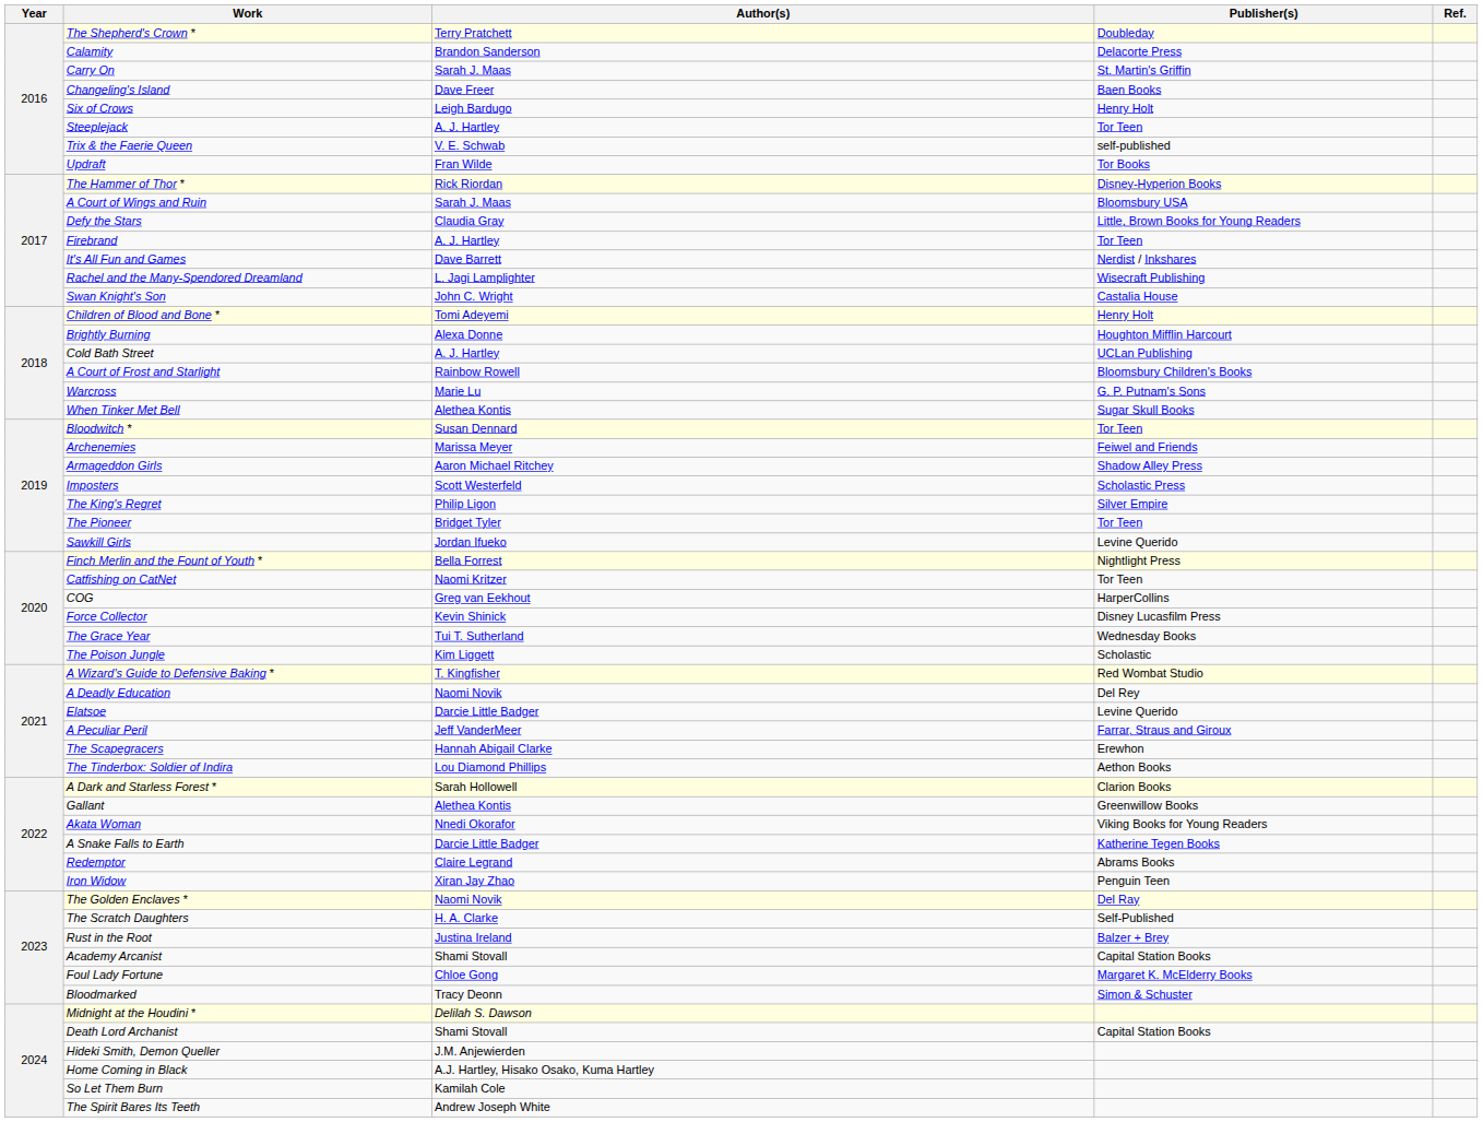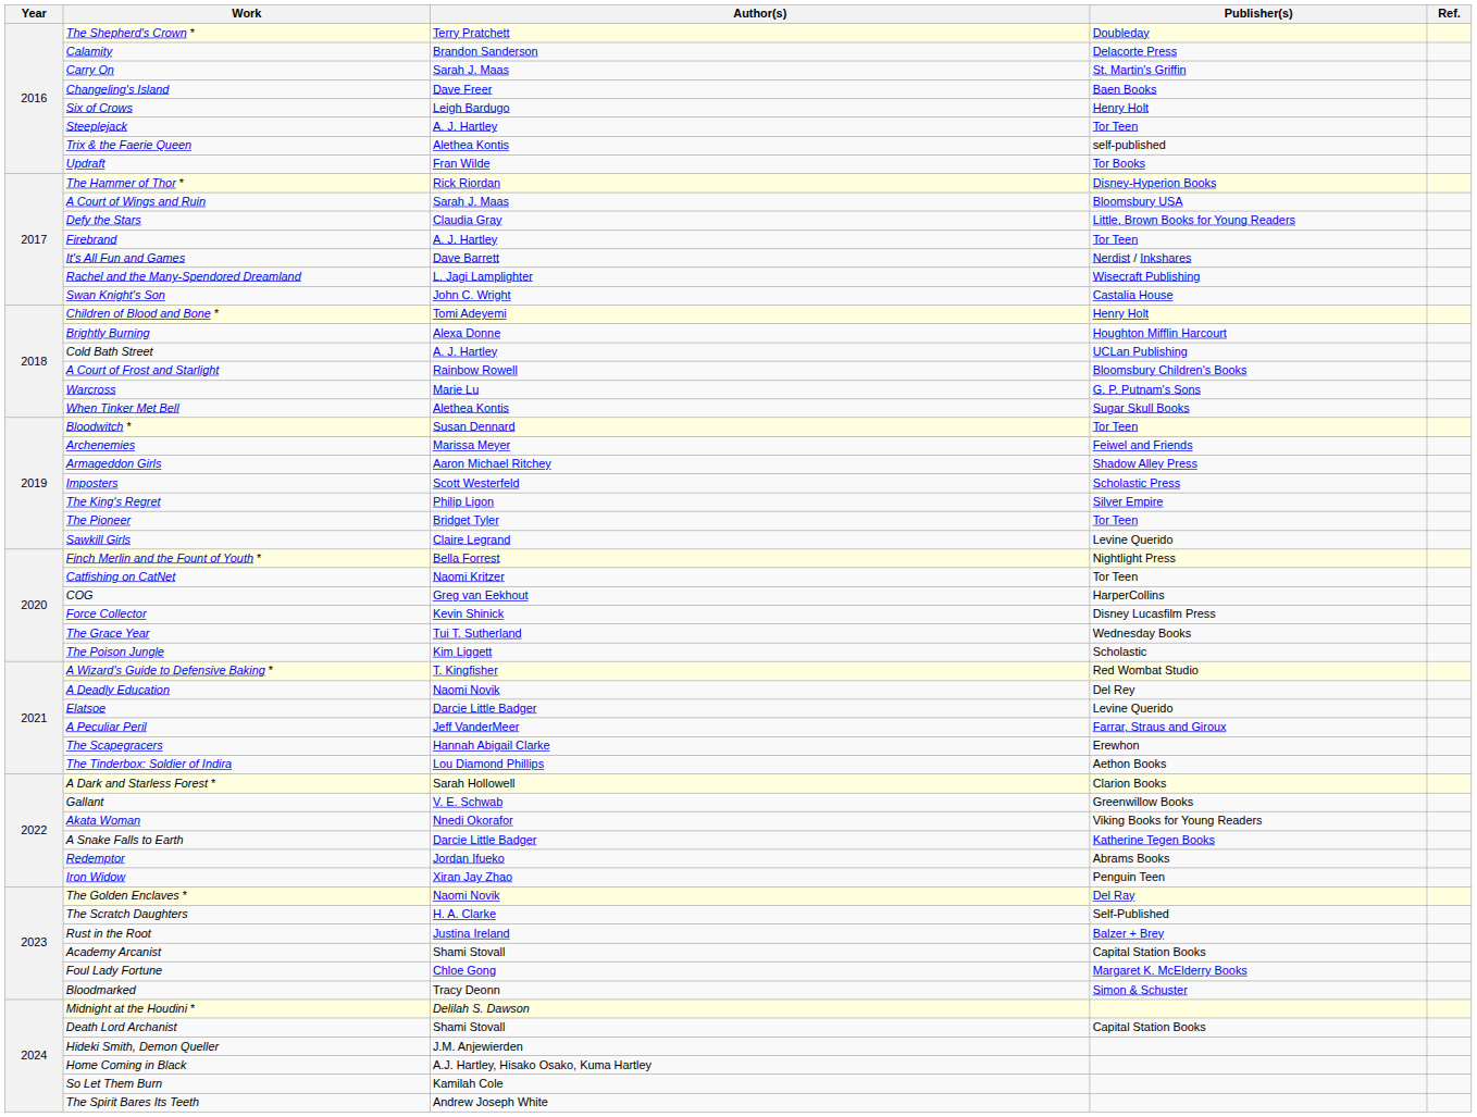Trix & the Faerie Queen | Author(s): V. E. Schwab -> Alethea Kontis
Sawkill Girls | Author(s): Jordan Ifueko -> Claire Legrand
Gallant | Author(s): Alethea Kontis -> V. E. Schwab
Redemptor | Author(s): Claire Legrand -> Jordan Ifueko
